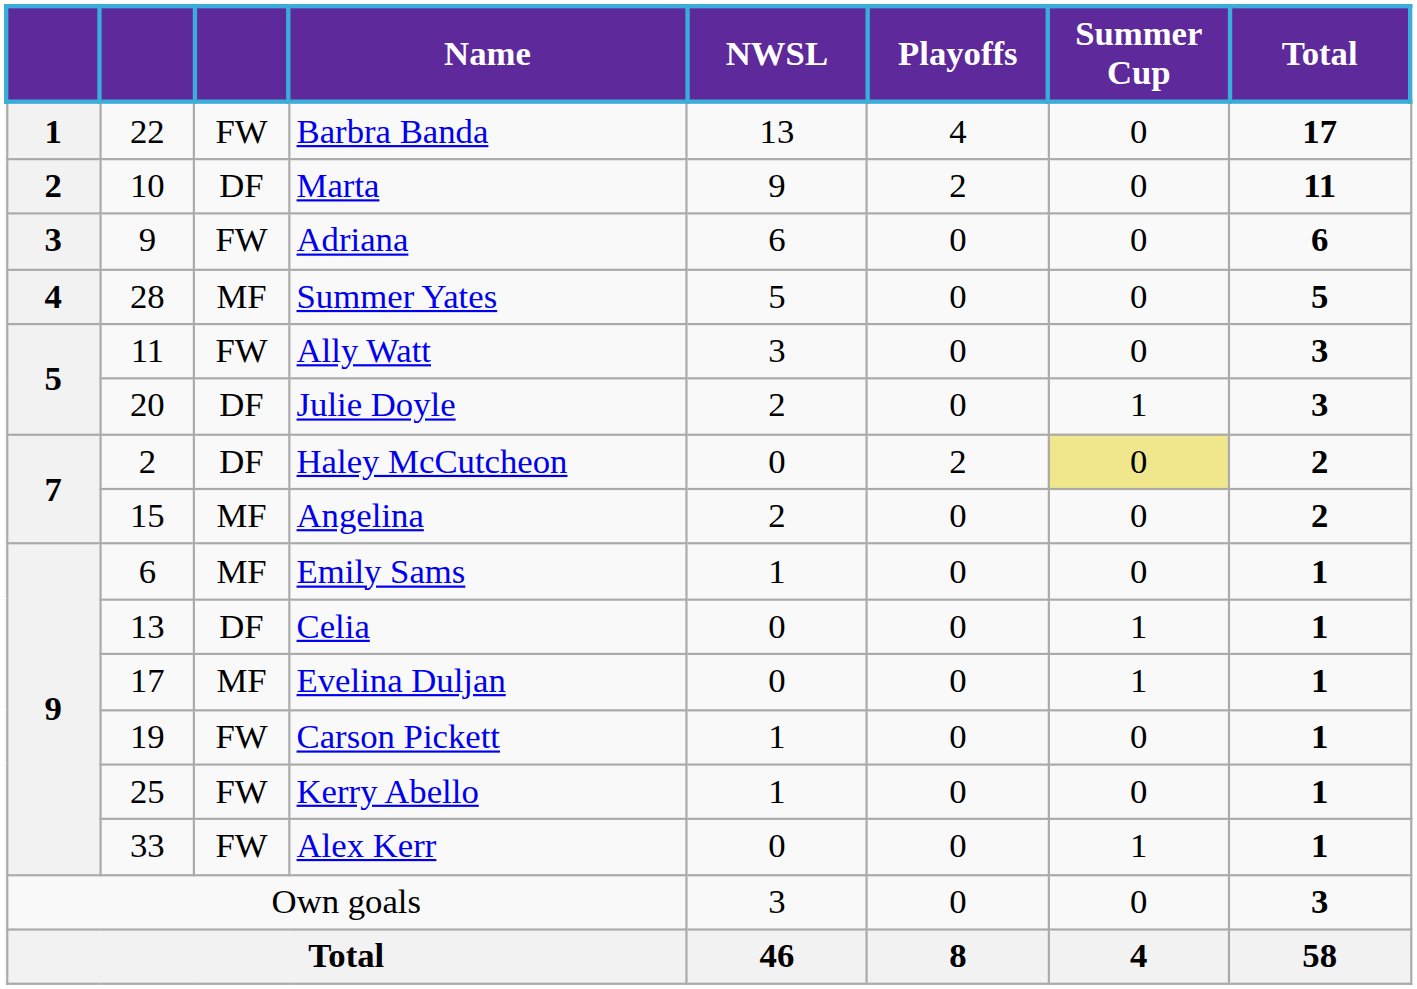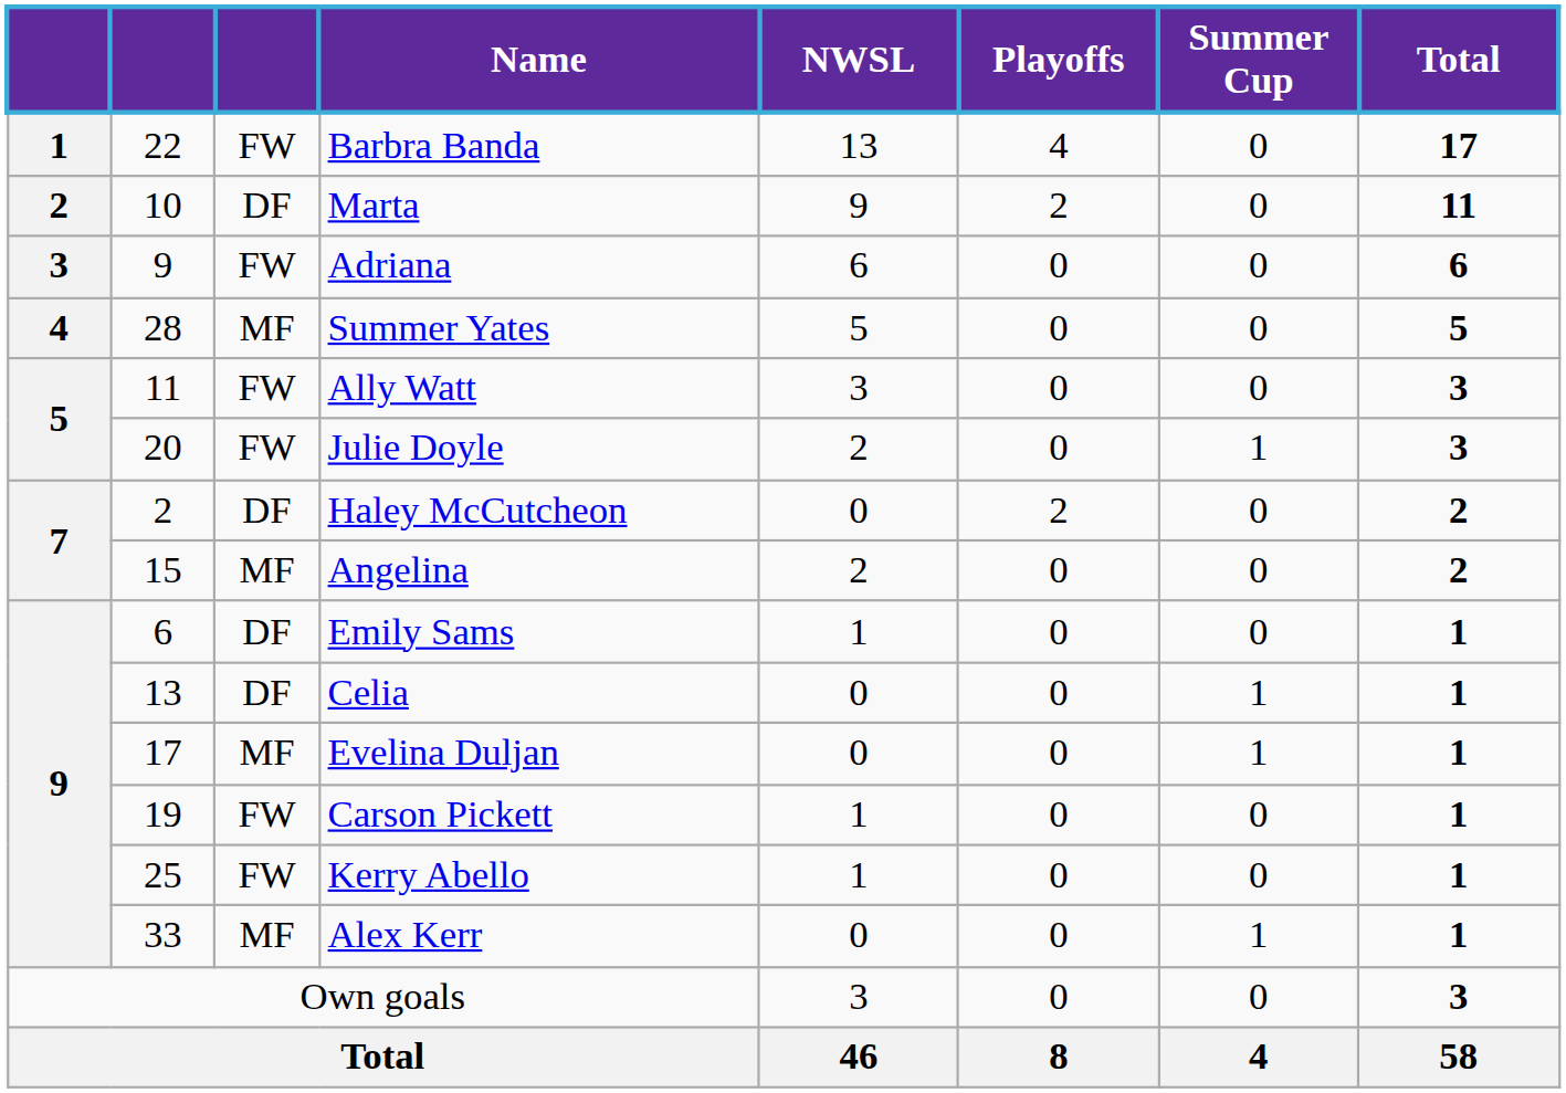Julie Doyle | column 3: DF -> FW
Haley McCutcheon | Summer Cup: khaki background -> no background
Emily Sams | column 3: MF -> DF
Alex Kerr | column 3: FW -> MF
